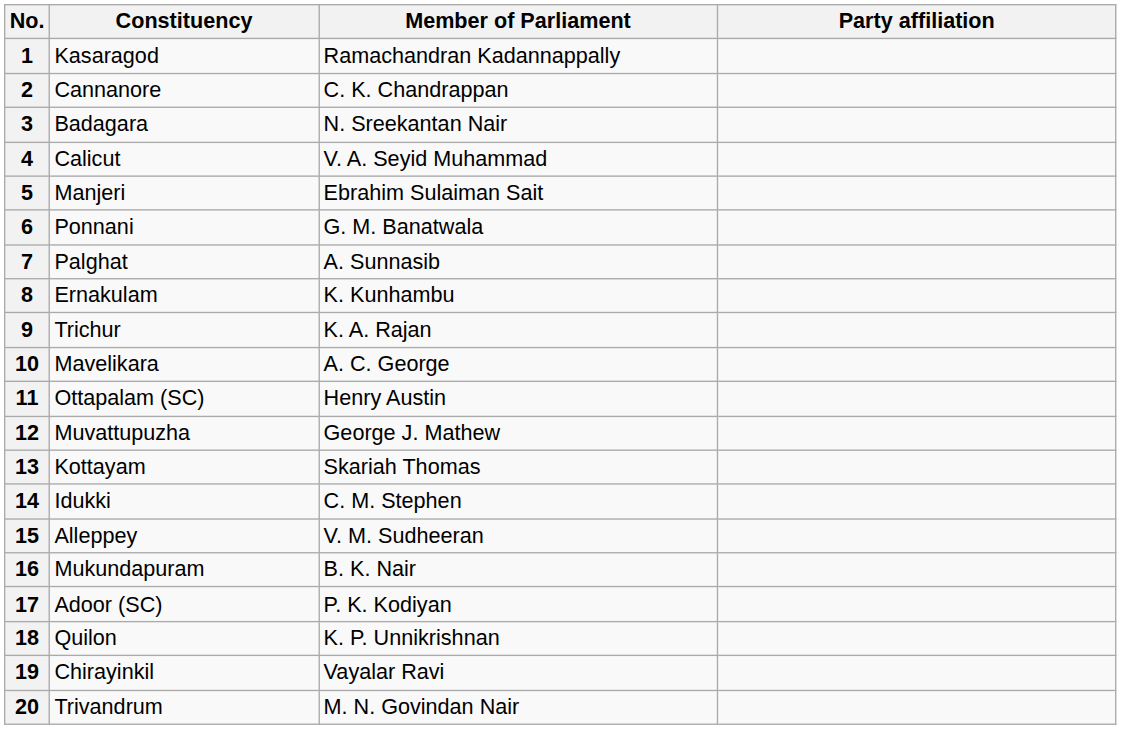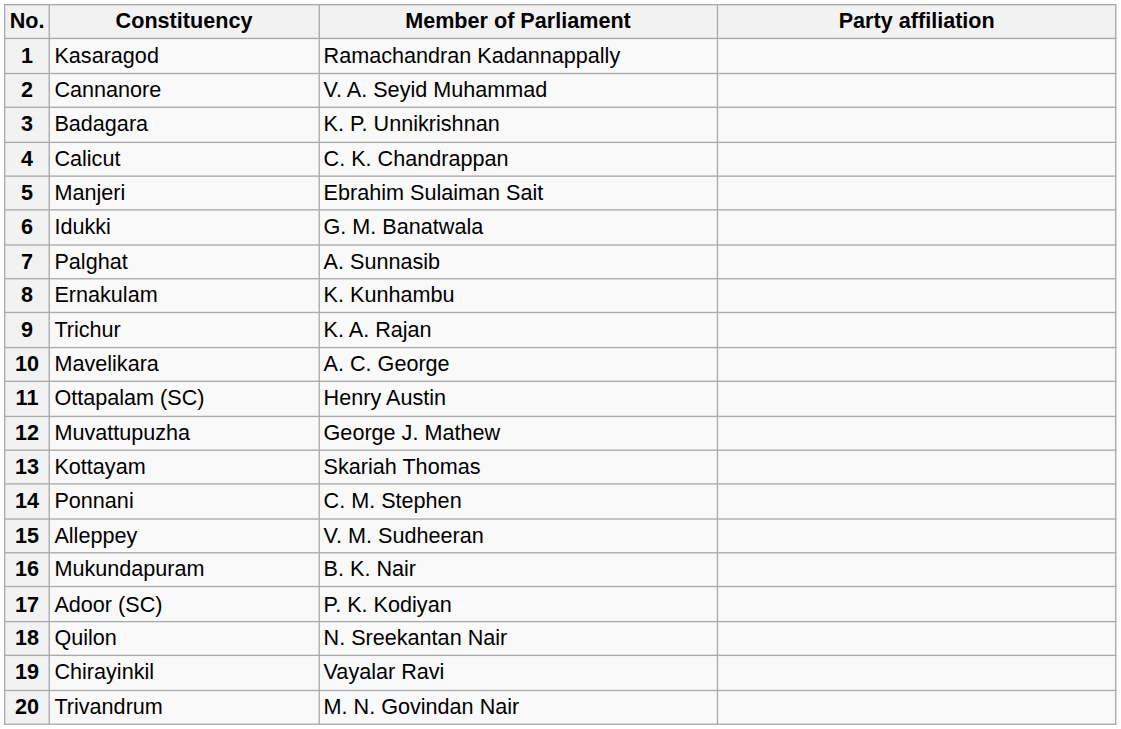2 | Member of Parliament: C. K. Chandrappan -> V. A. Seyid Muhammad
3 | Member of Parliament: N. Sreekantan Nair -> K. P. Unnikrishnan
4 | Member of Parliament: V. A. Seyid Muhammad -> C. K. Chandrappan
6 | Constituency: Ponnani -> Idukki
14 | Constituency: Idukki -> Ponnani
18 | Member of Parliament: K. P. Unnikrishnan -> N. Sreekantan Nair
